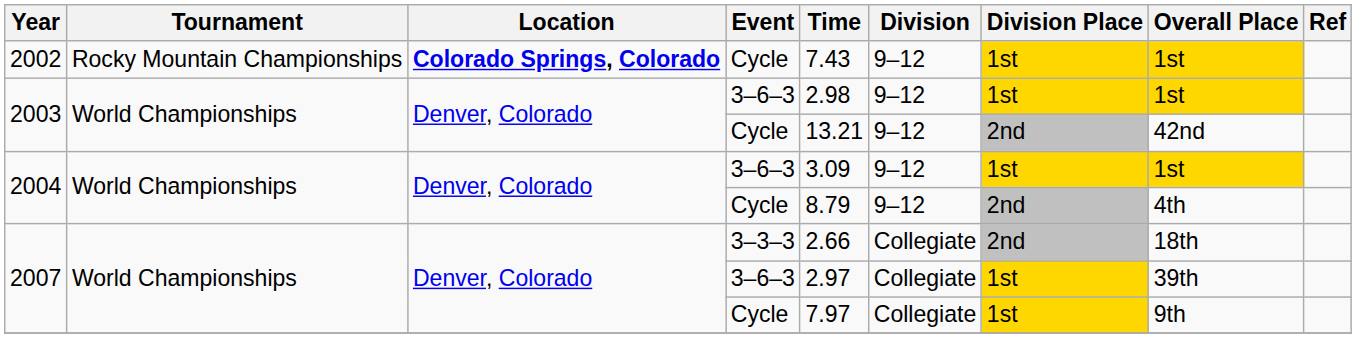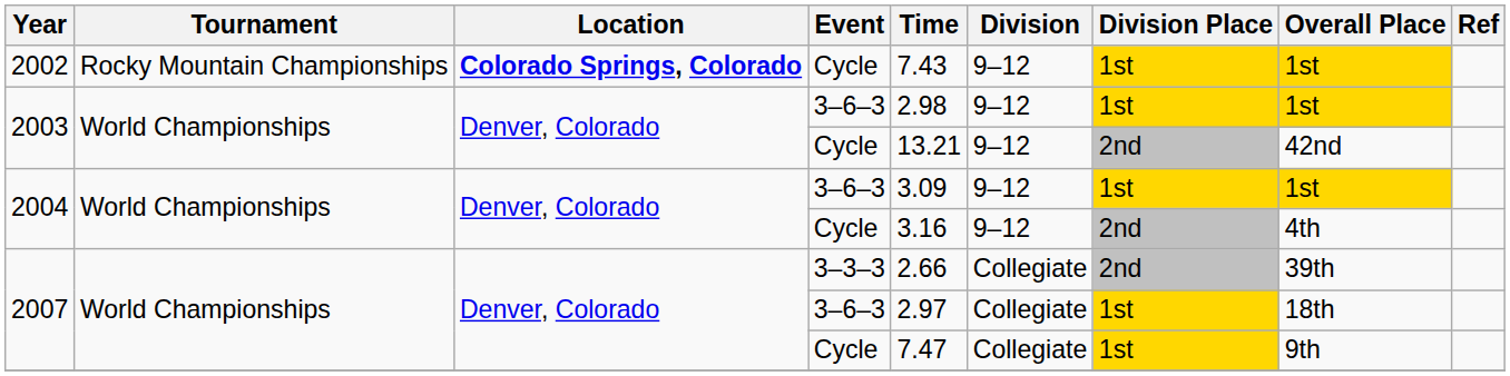2004 / Cycle | Time: 8.79 -> 3.16
2007 / 3–3–3 | Overall Place: 18th -> 39th
2007 / 3–6–3 | Overall Place: 39th -> 18th
2007 / Cycle | Time: 7.97 -> 7.47
